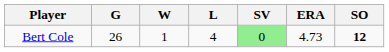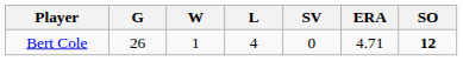Bert Cole | SV: lightgreen background -> no background
Bert Cole | ERA: 4.73 -> 4.71
